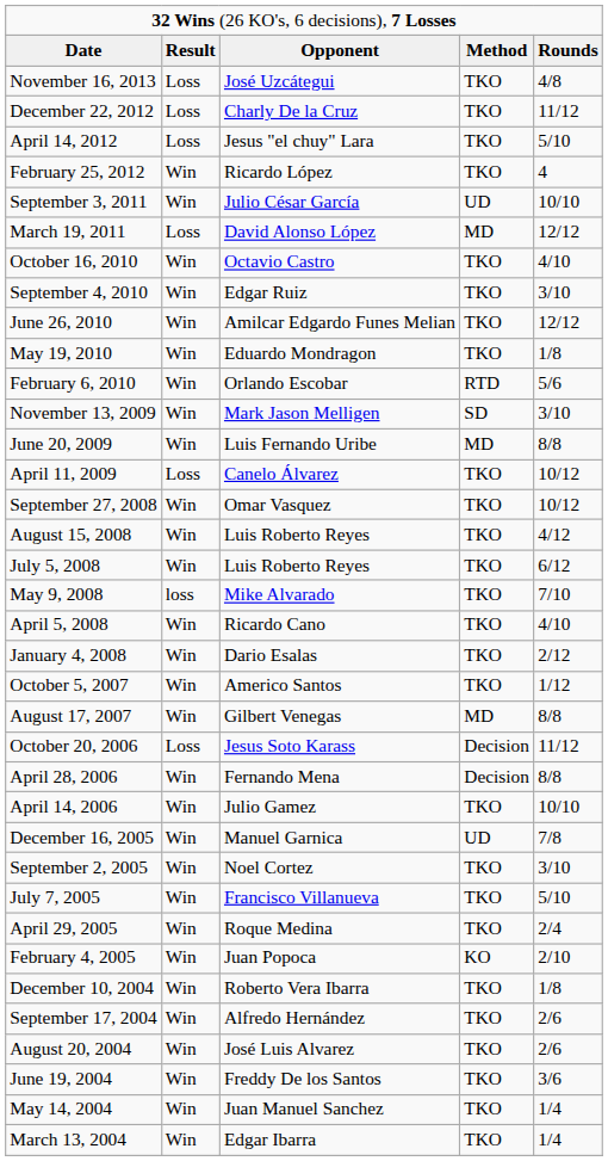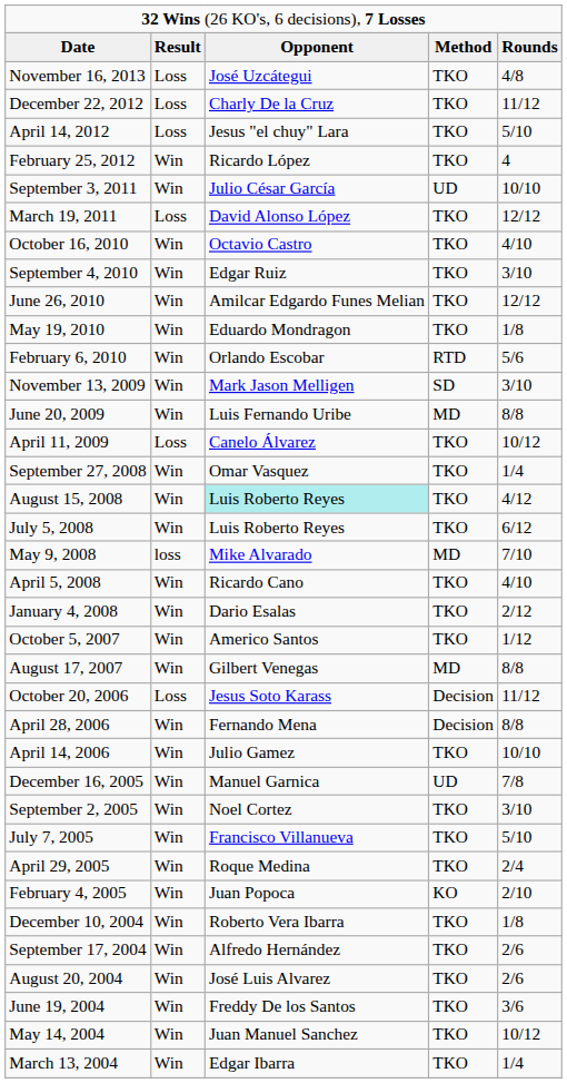March 19, 2011 | column 4: MD -> TKO
September 27, 2008 | column 5: 10/12 -> 1/4
August 15, 2008 | column 3: no background -> paleturquoise background
May 9, 2008 | column 4: TKO -> MD
May 14, 2004 | column 5: 1/4 -> 10/12
